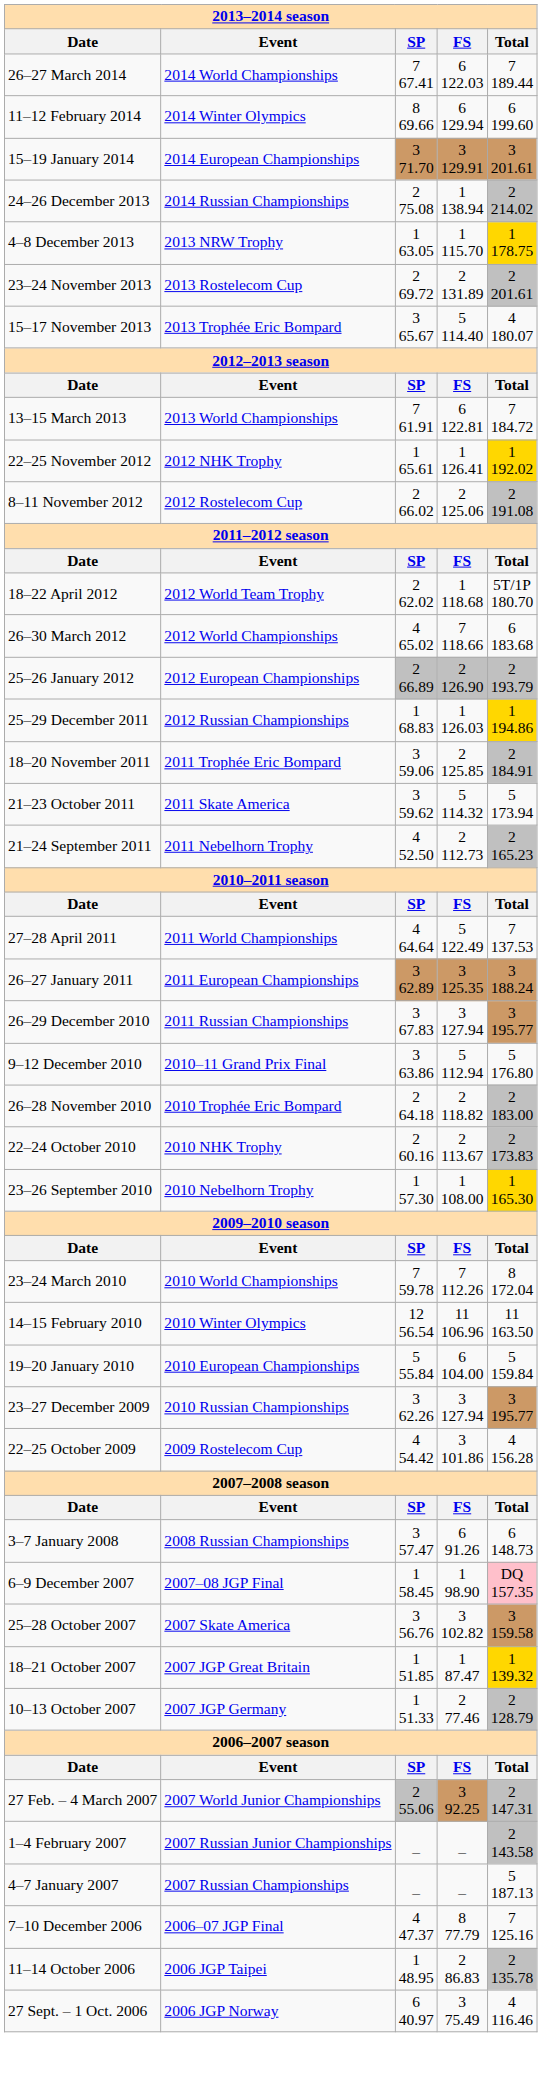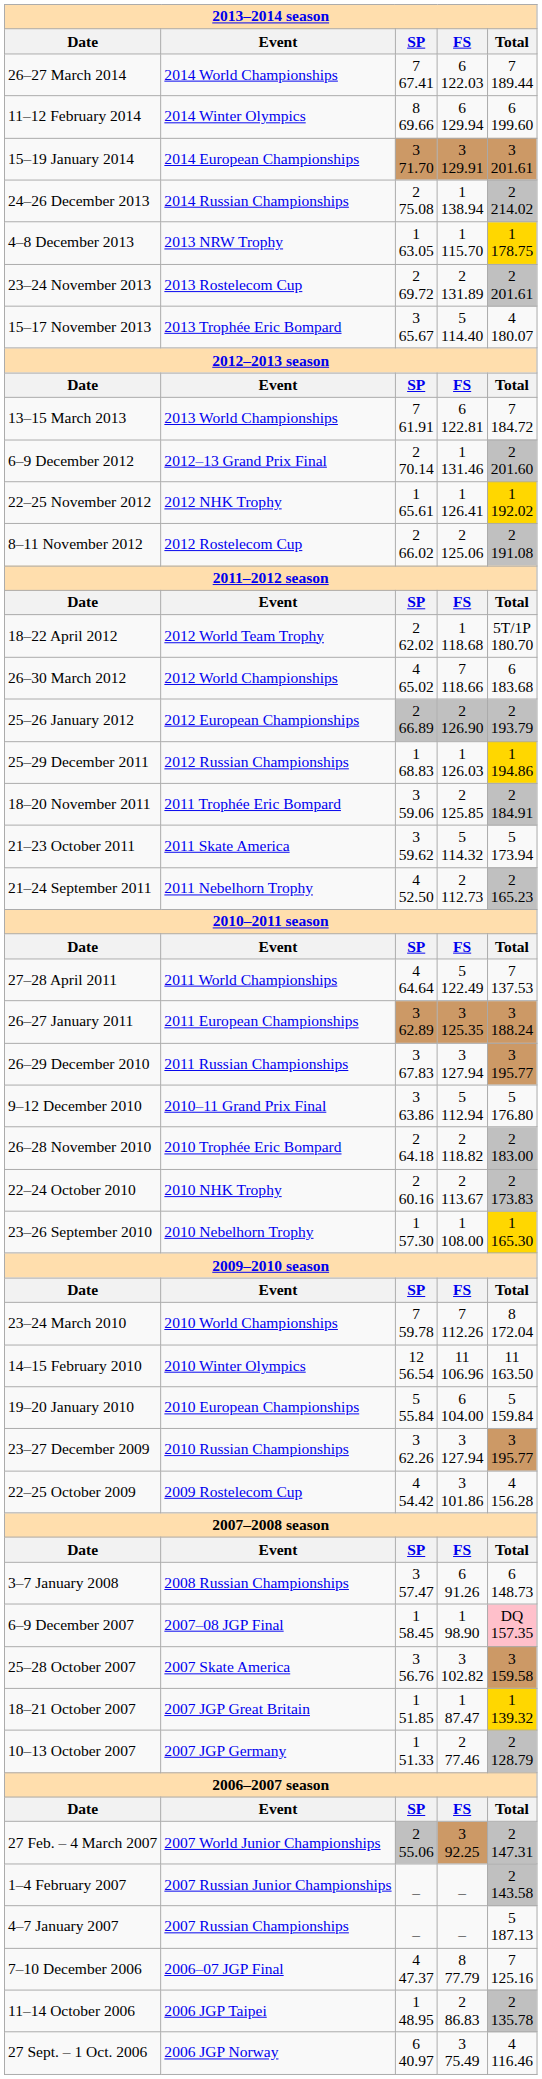+ row: 6–9 December 2012 | 2012–13 Grand Prix Final | 2 70.14 | 1 131.46 | 2 201.60
